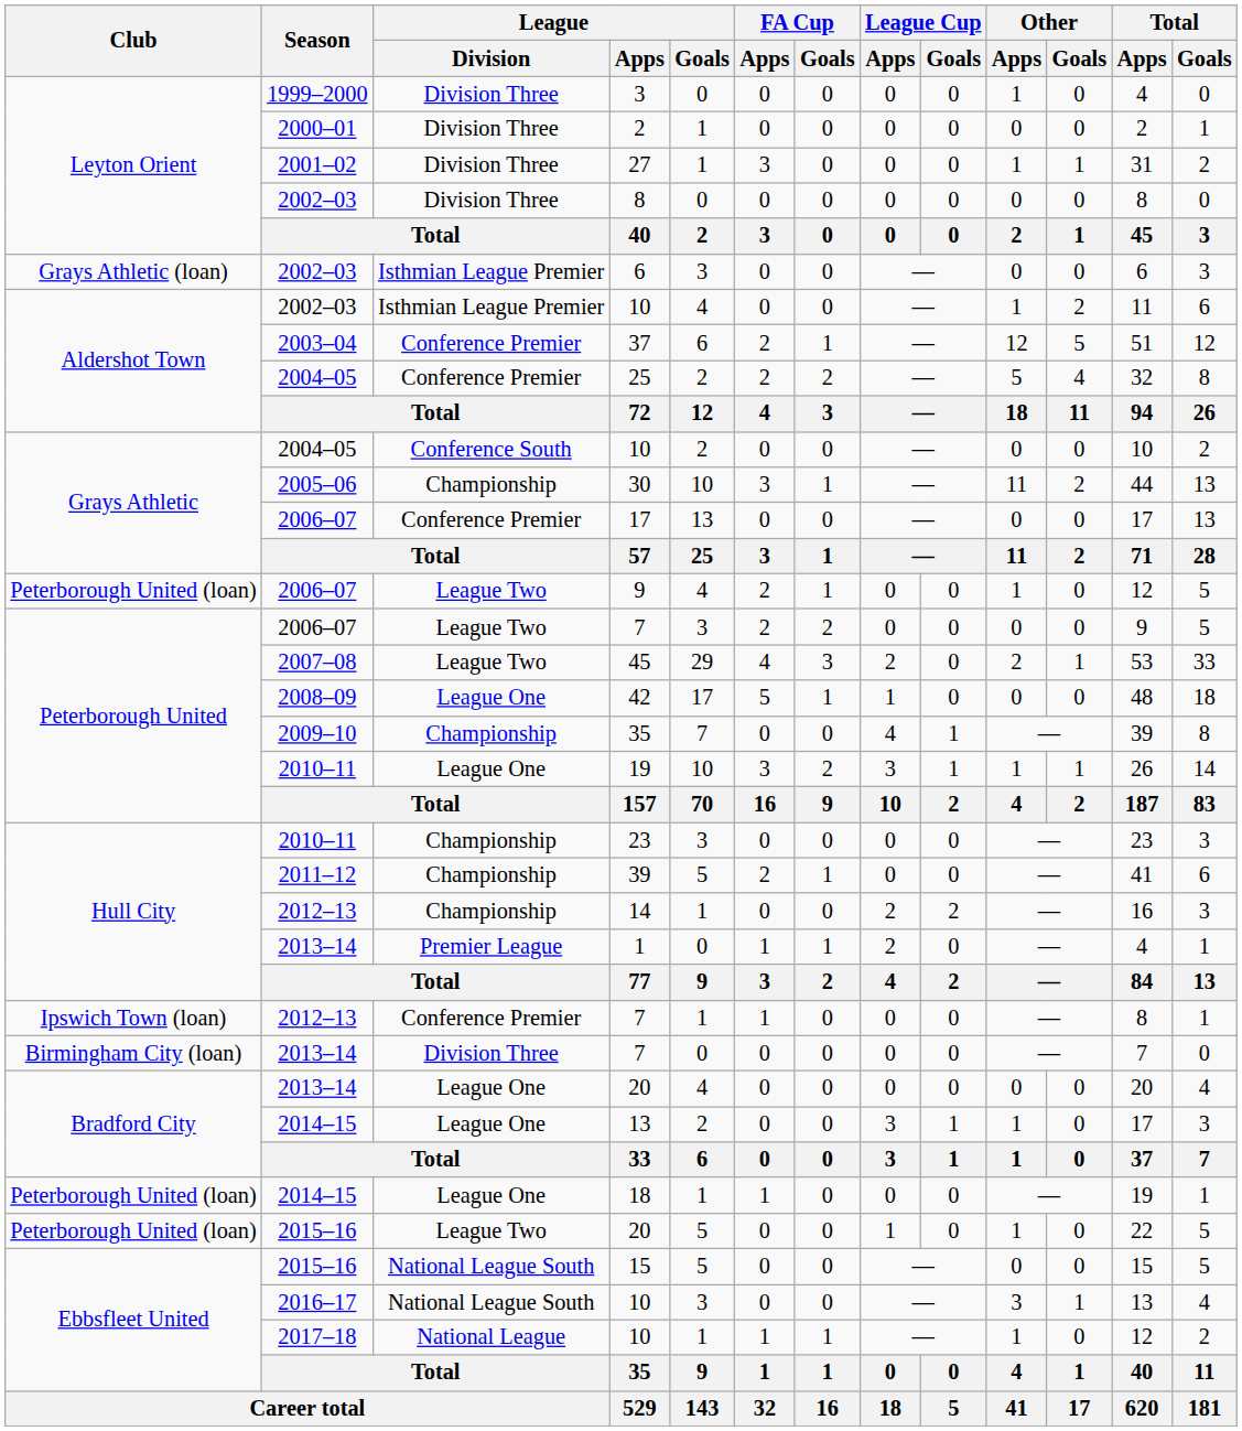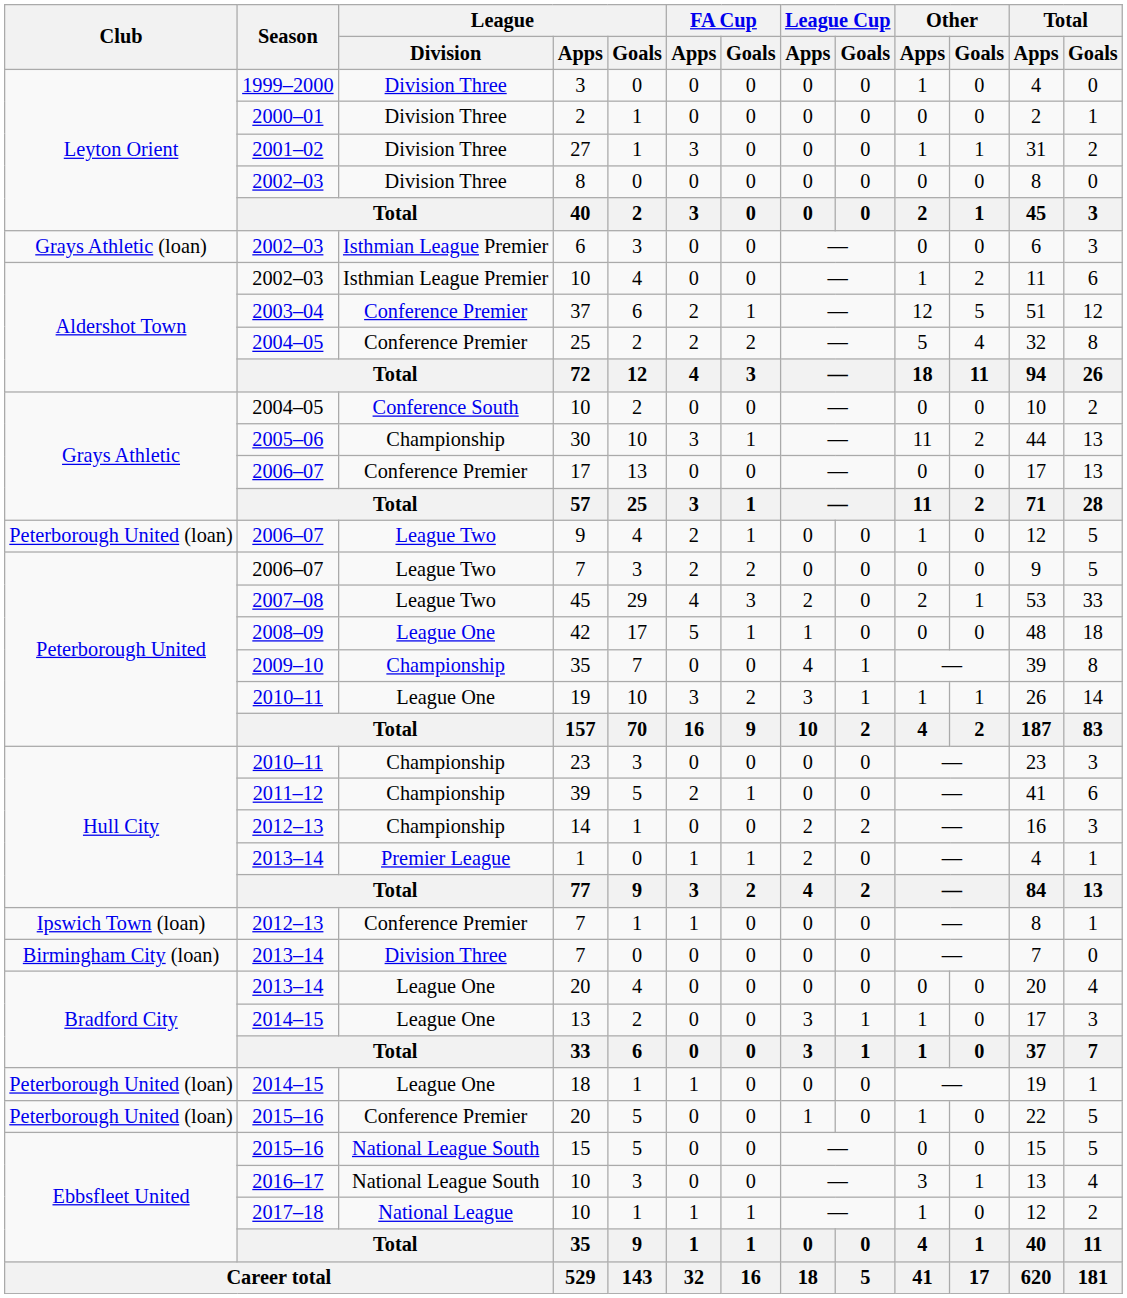2015–16 / 20 | League / Division: League Two -> Conference Premier
